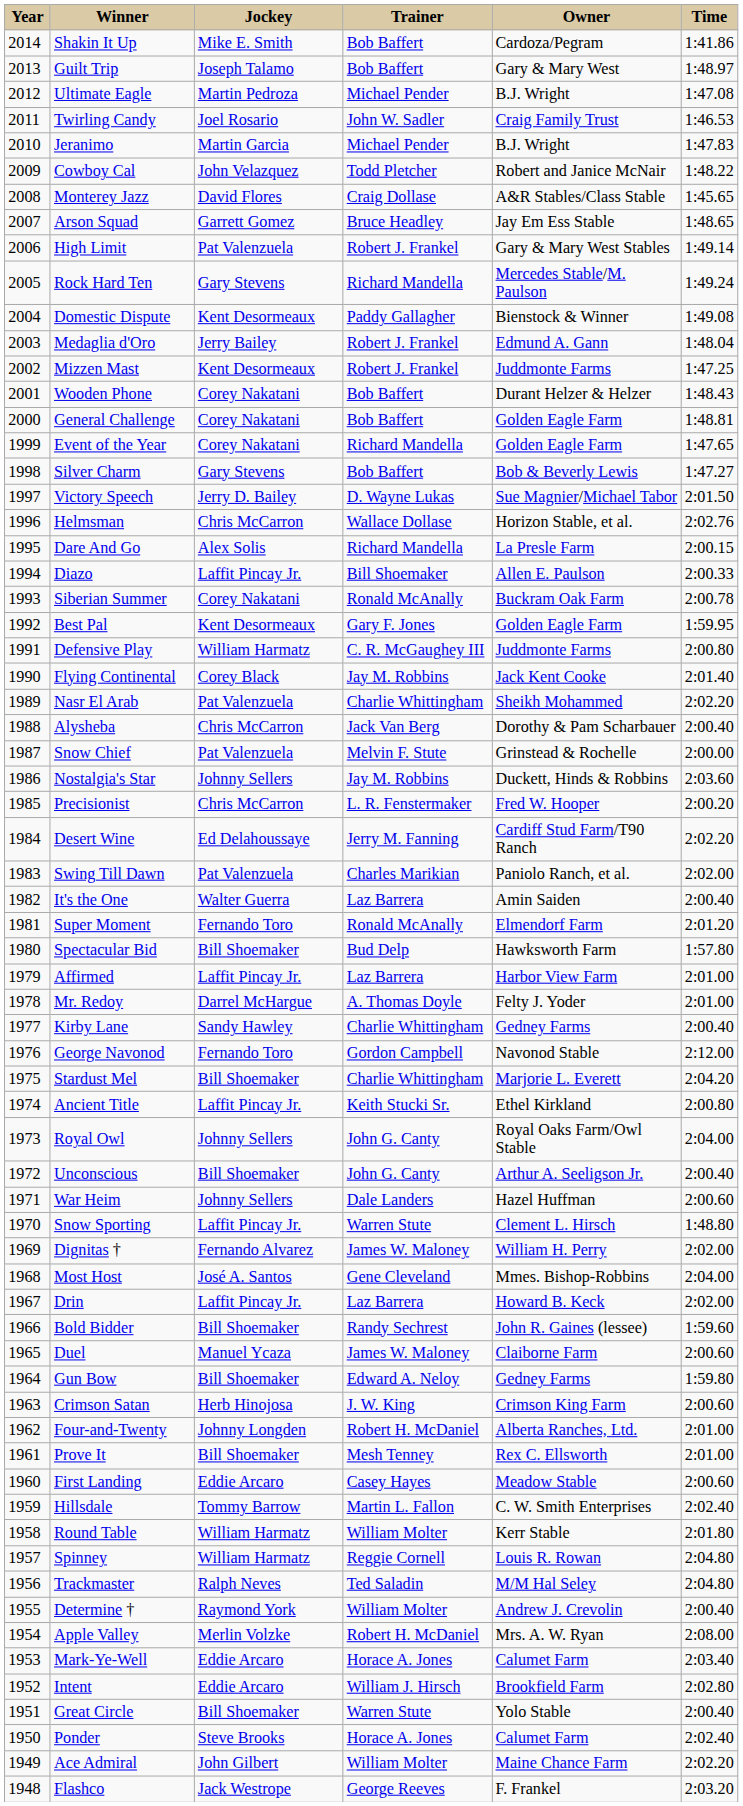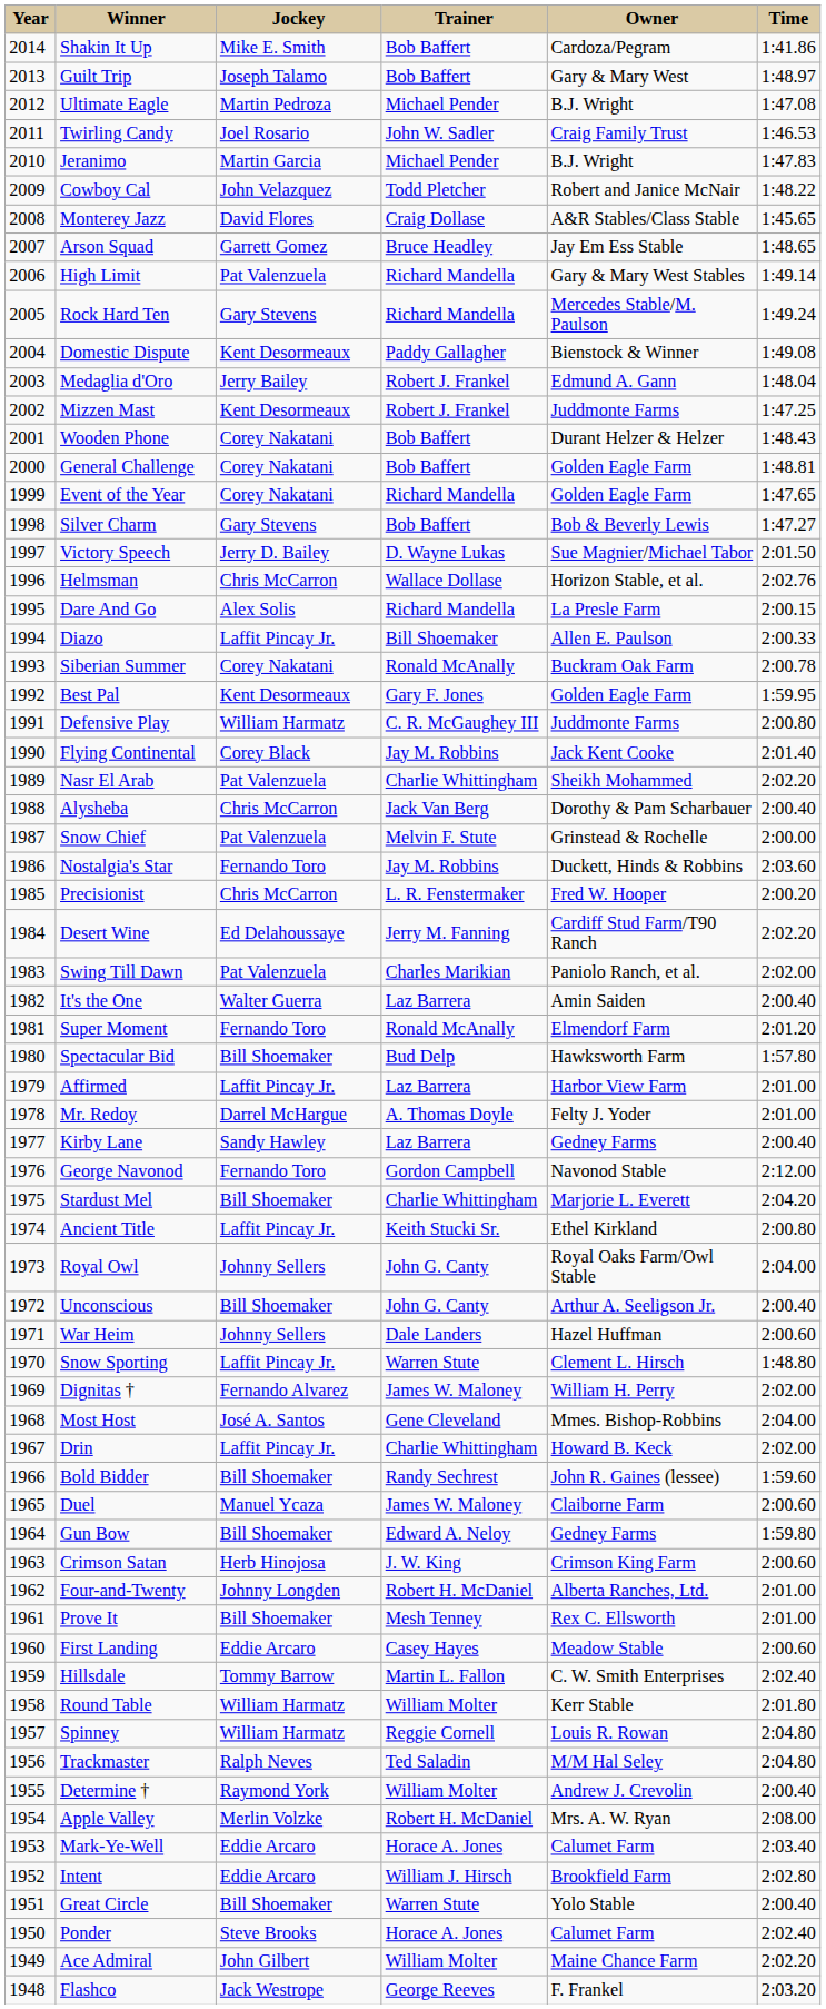High Limit | Trainer: Robert J. Frankel -> Richard Mandella
Nostalgia's Star | Jockey: Johnny Sellers -> Fernando Toro
Kirby Lane | Trainer: Charlie Whittingham -> Laz Barrera
Drin | Trainer: Laz Barrera -> Charlie Whittingham
